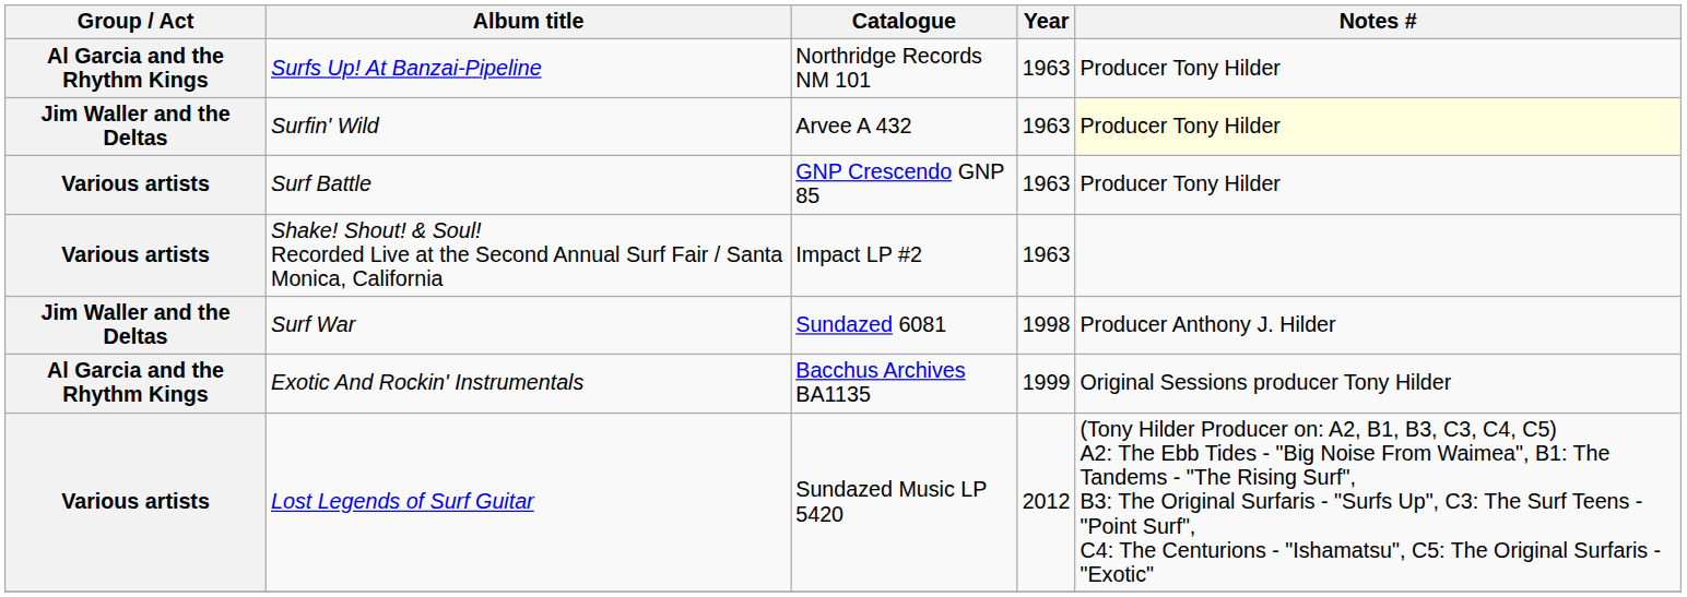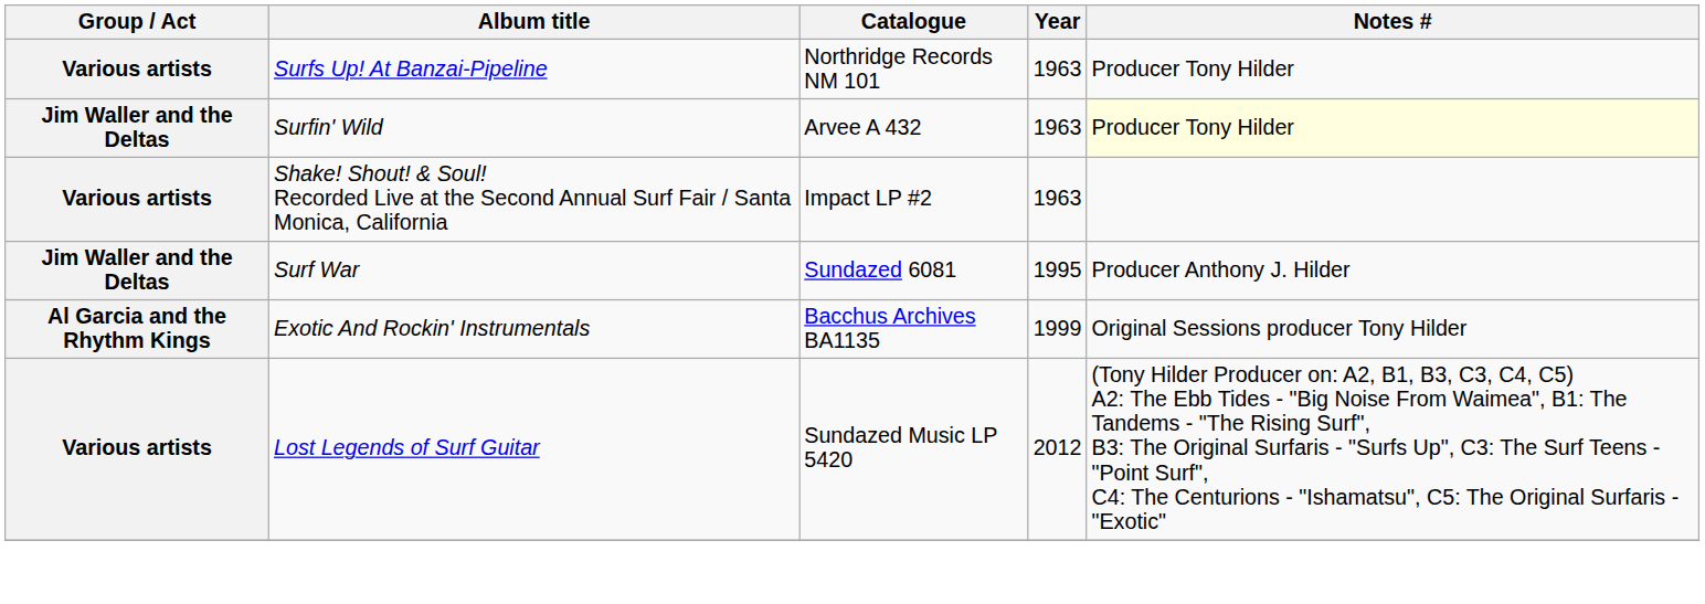Surfs Up! At Banzai-Pipeline | Group / Act: Al Garcia and the Rhythm Kings -> Various artists
- row: Various artists | Surf Battle | GNP Crescendo GNP 85 | 1963 | Producer Tony Hilder
Surf War | Year: 1998 -> 1995
